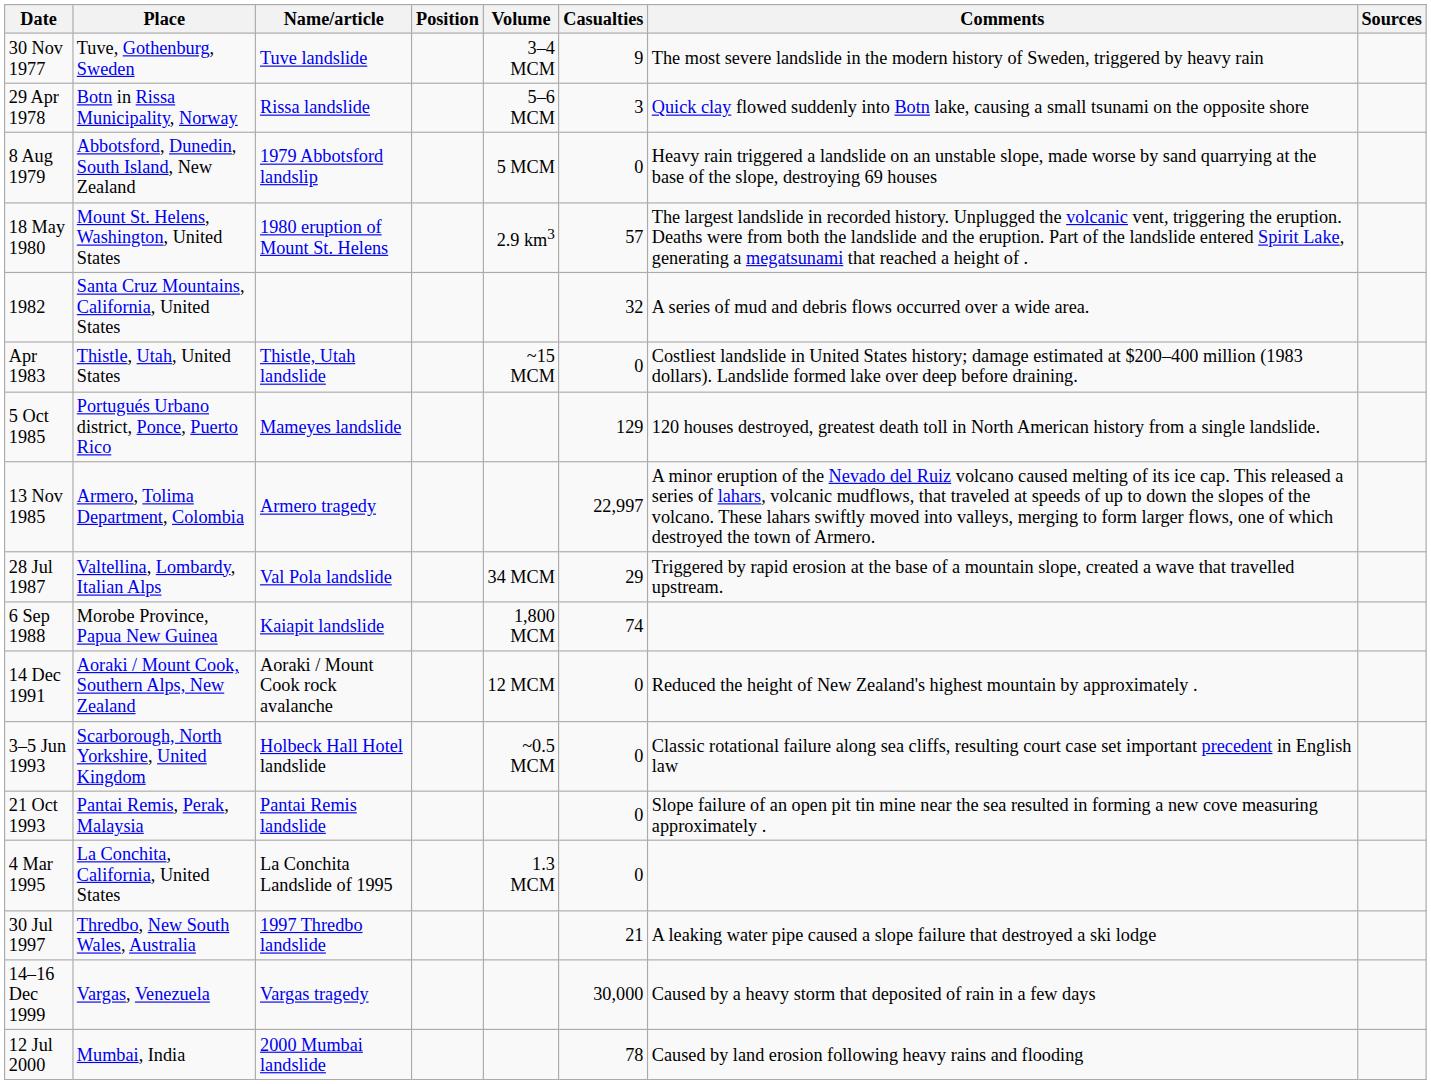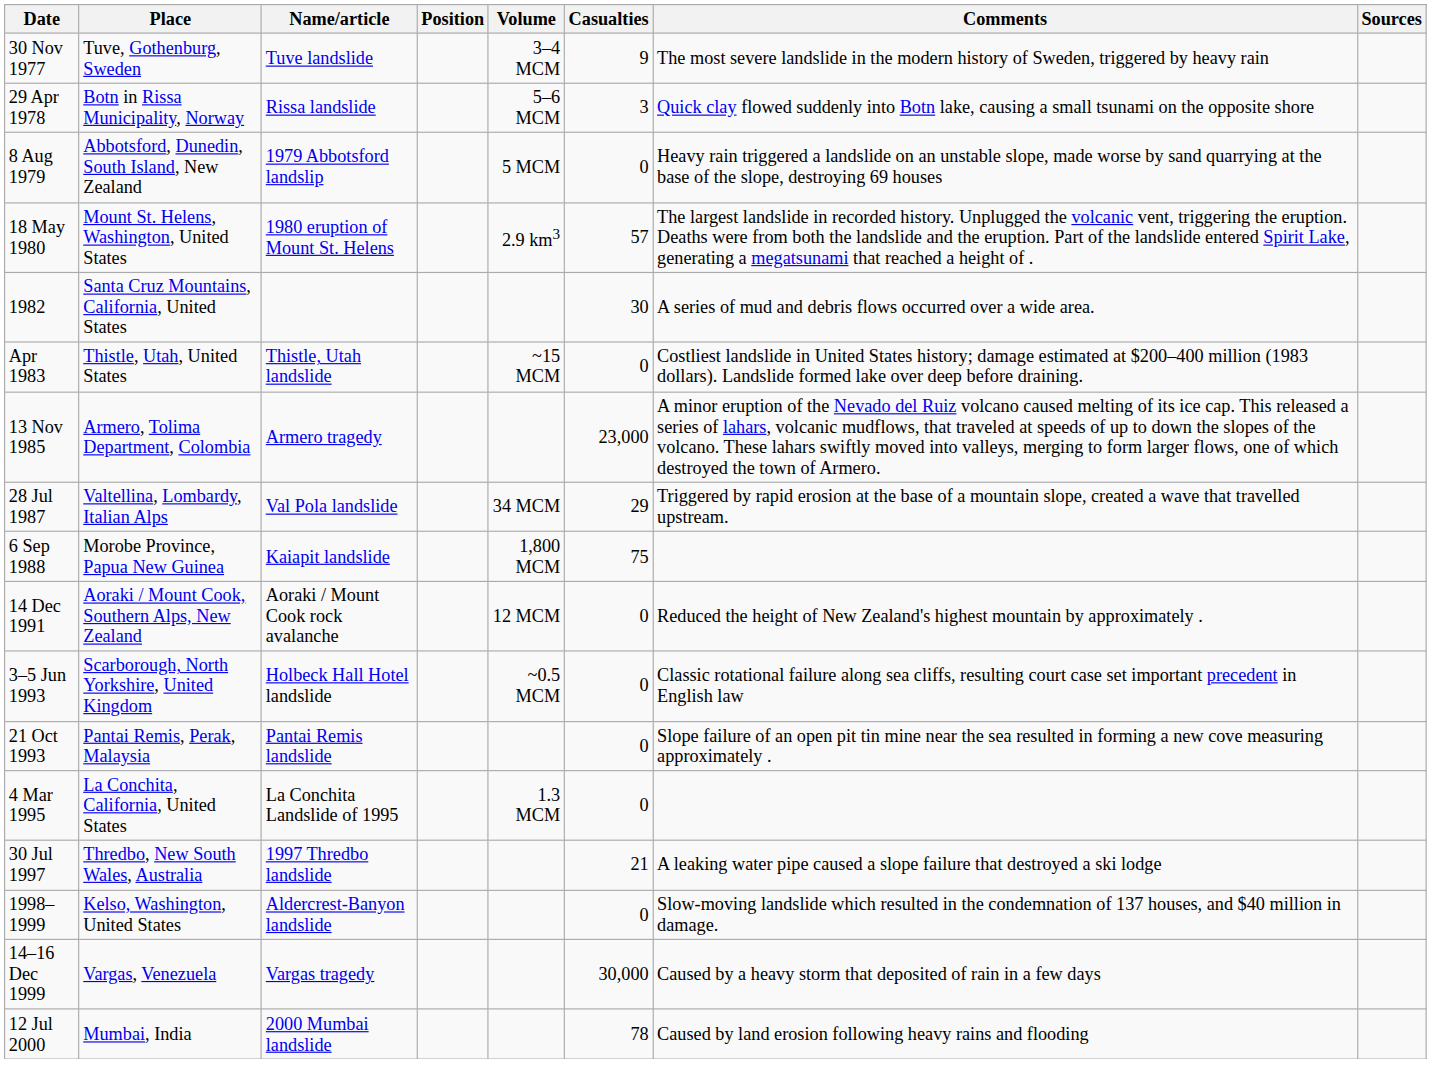1982 | Casualties: 32 -> 30
- row: 5 Oct 1985 | Portugués Urbano district, Ponce, Puerto Rico | Mameyes landslide | 129 | 120 houses destroyed, greatest death toll in North American history from a single landslide.
13 Nov 1985 | Casualties: 22,997 -> 23,000
6 Sep 1988 | Casualties: 74 -> 75
+ row: 1998–1999 | Kelso, Washington, United States | Aldercrest-Banyon landslide | 0 | Slow-moving landslide which resulted in the condemnation of 137 houses, and $40 million in damage.
